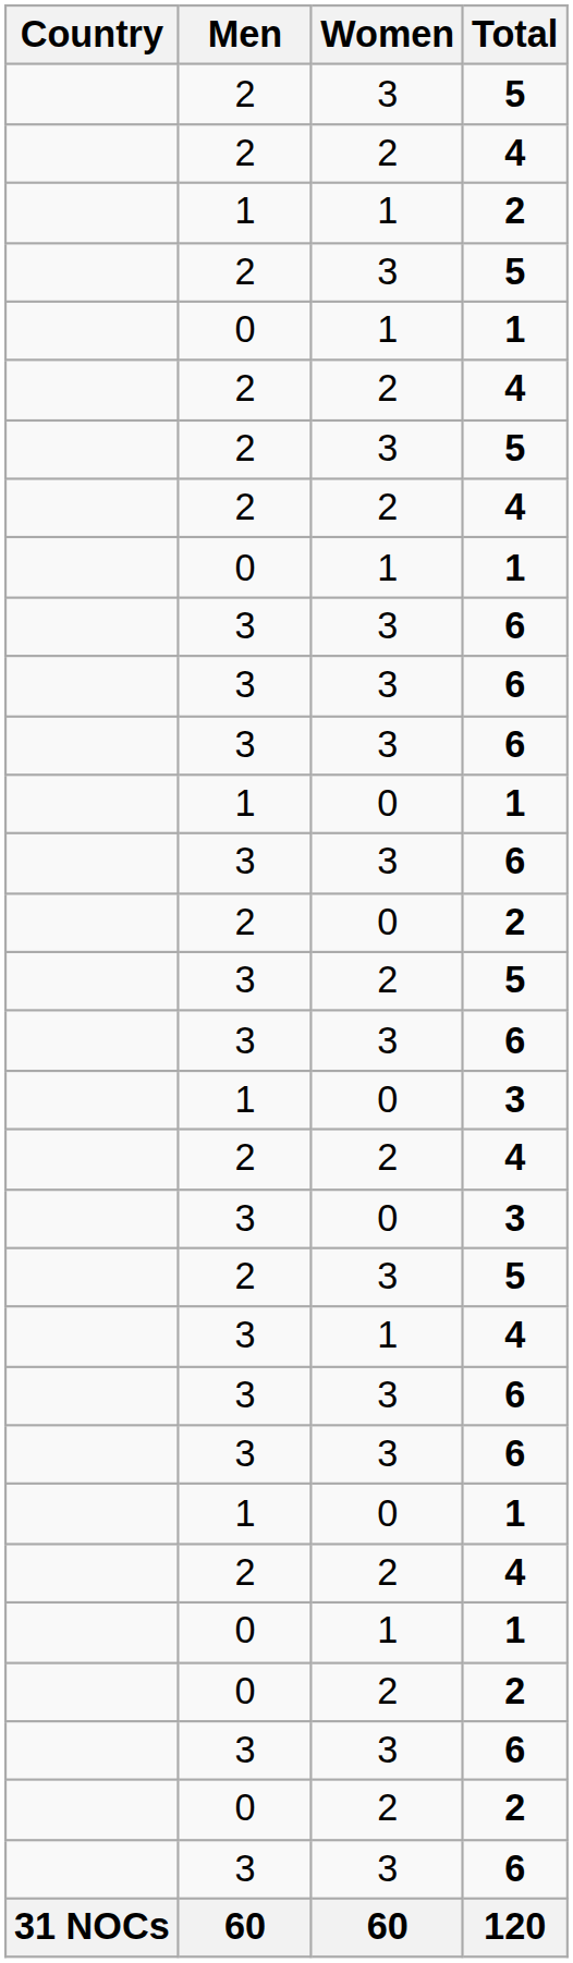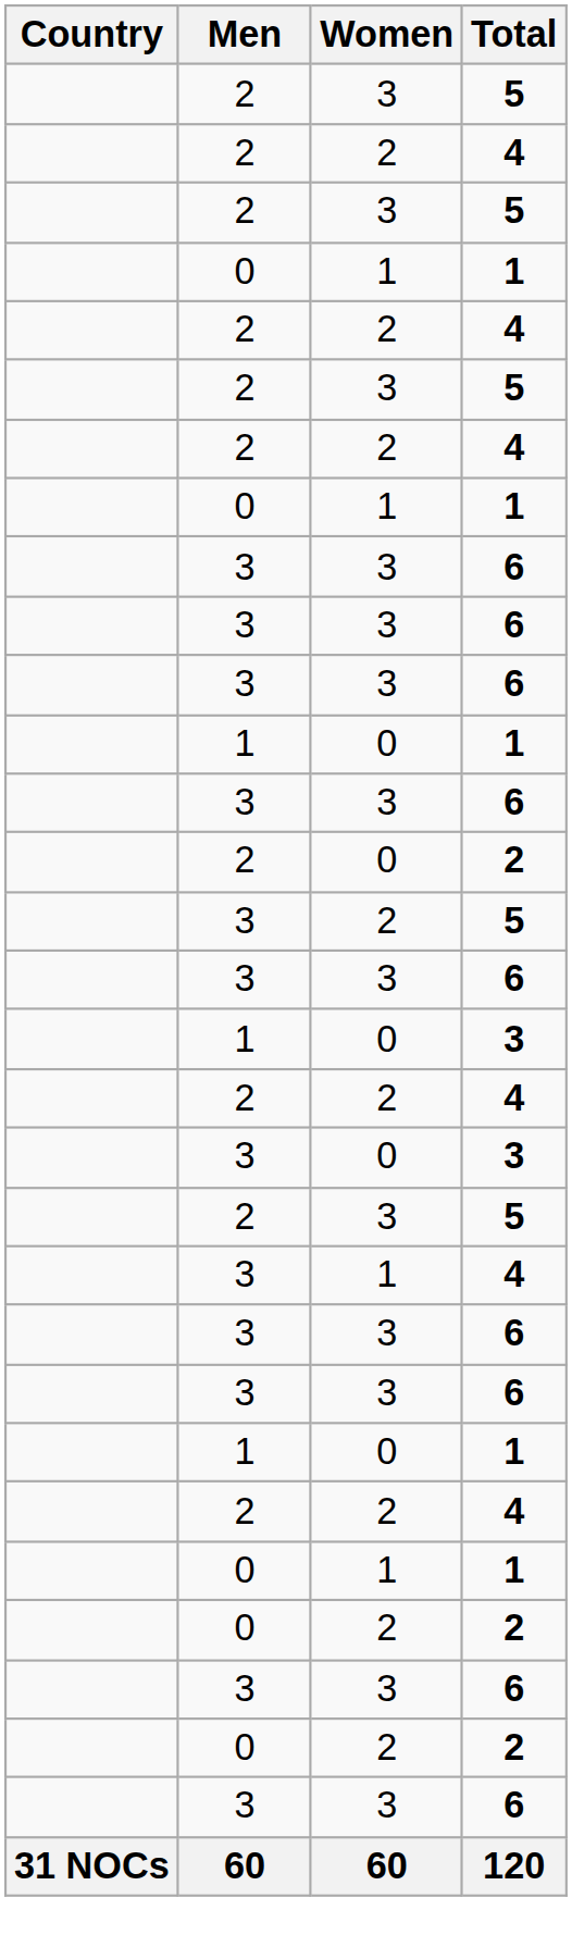- row: 1 | 1 | 2
